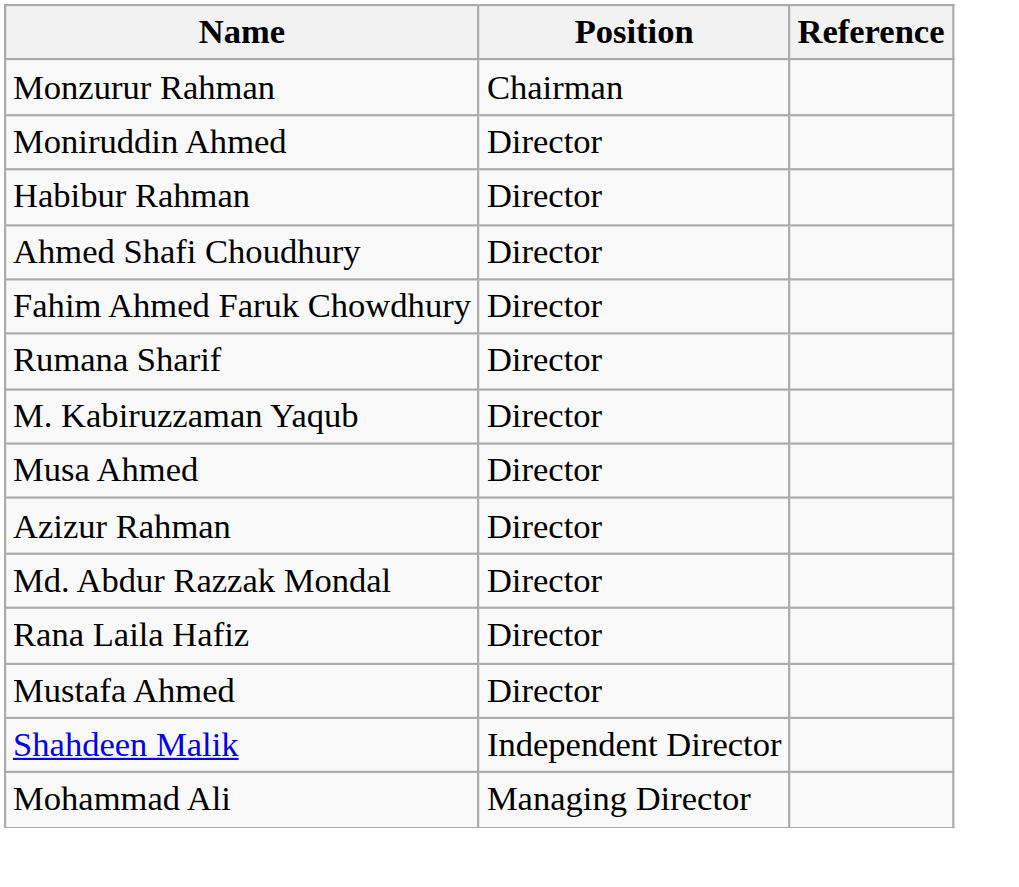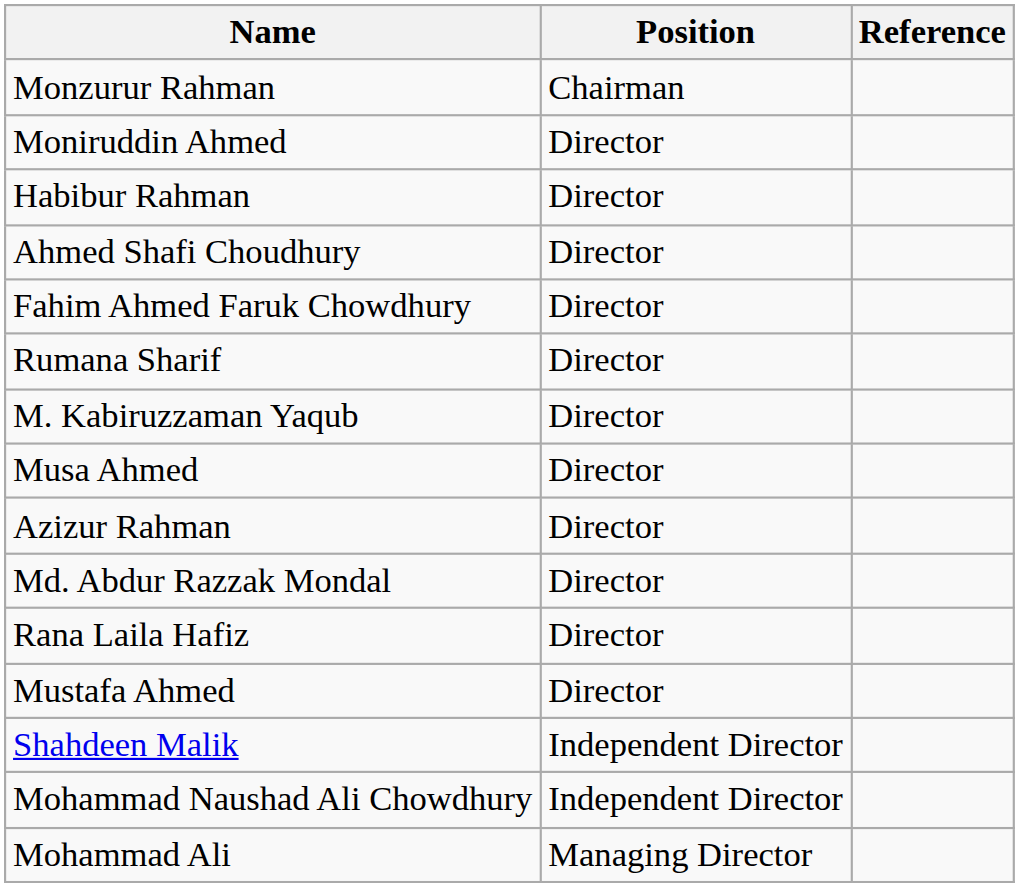+ row: Mohammad Naushad Ali Chowdhury | Independent Director
